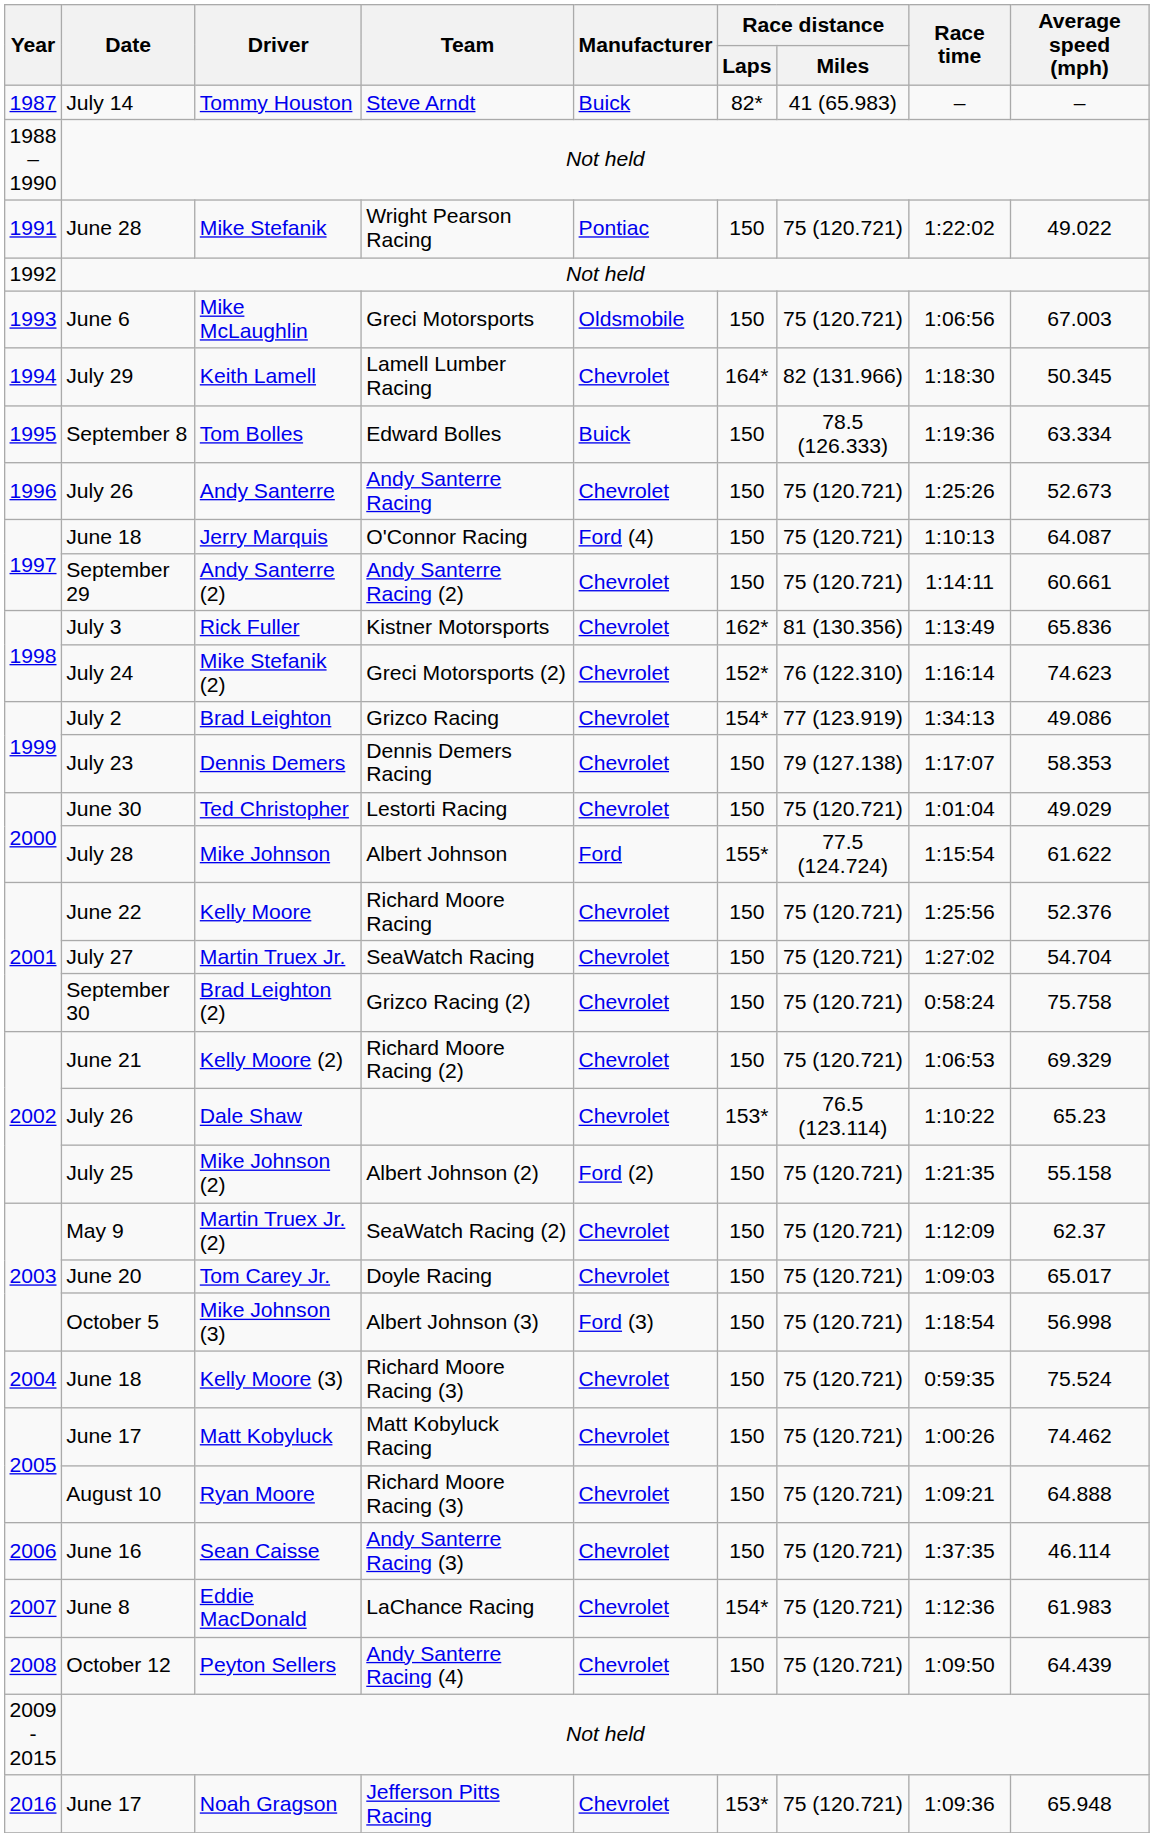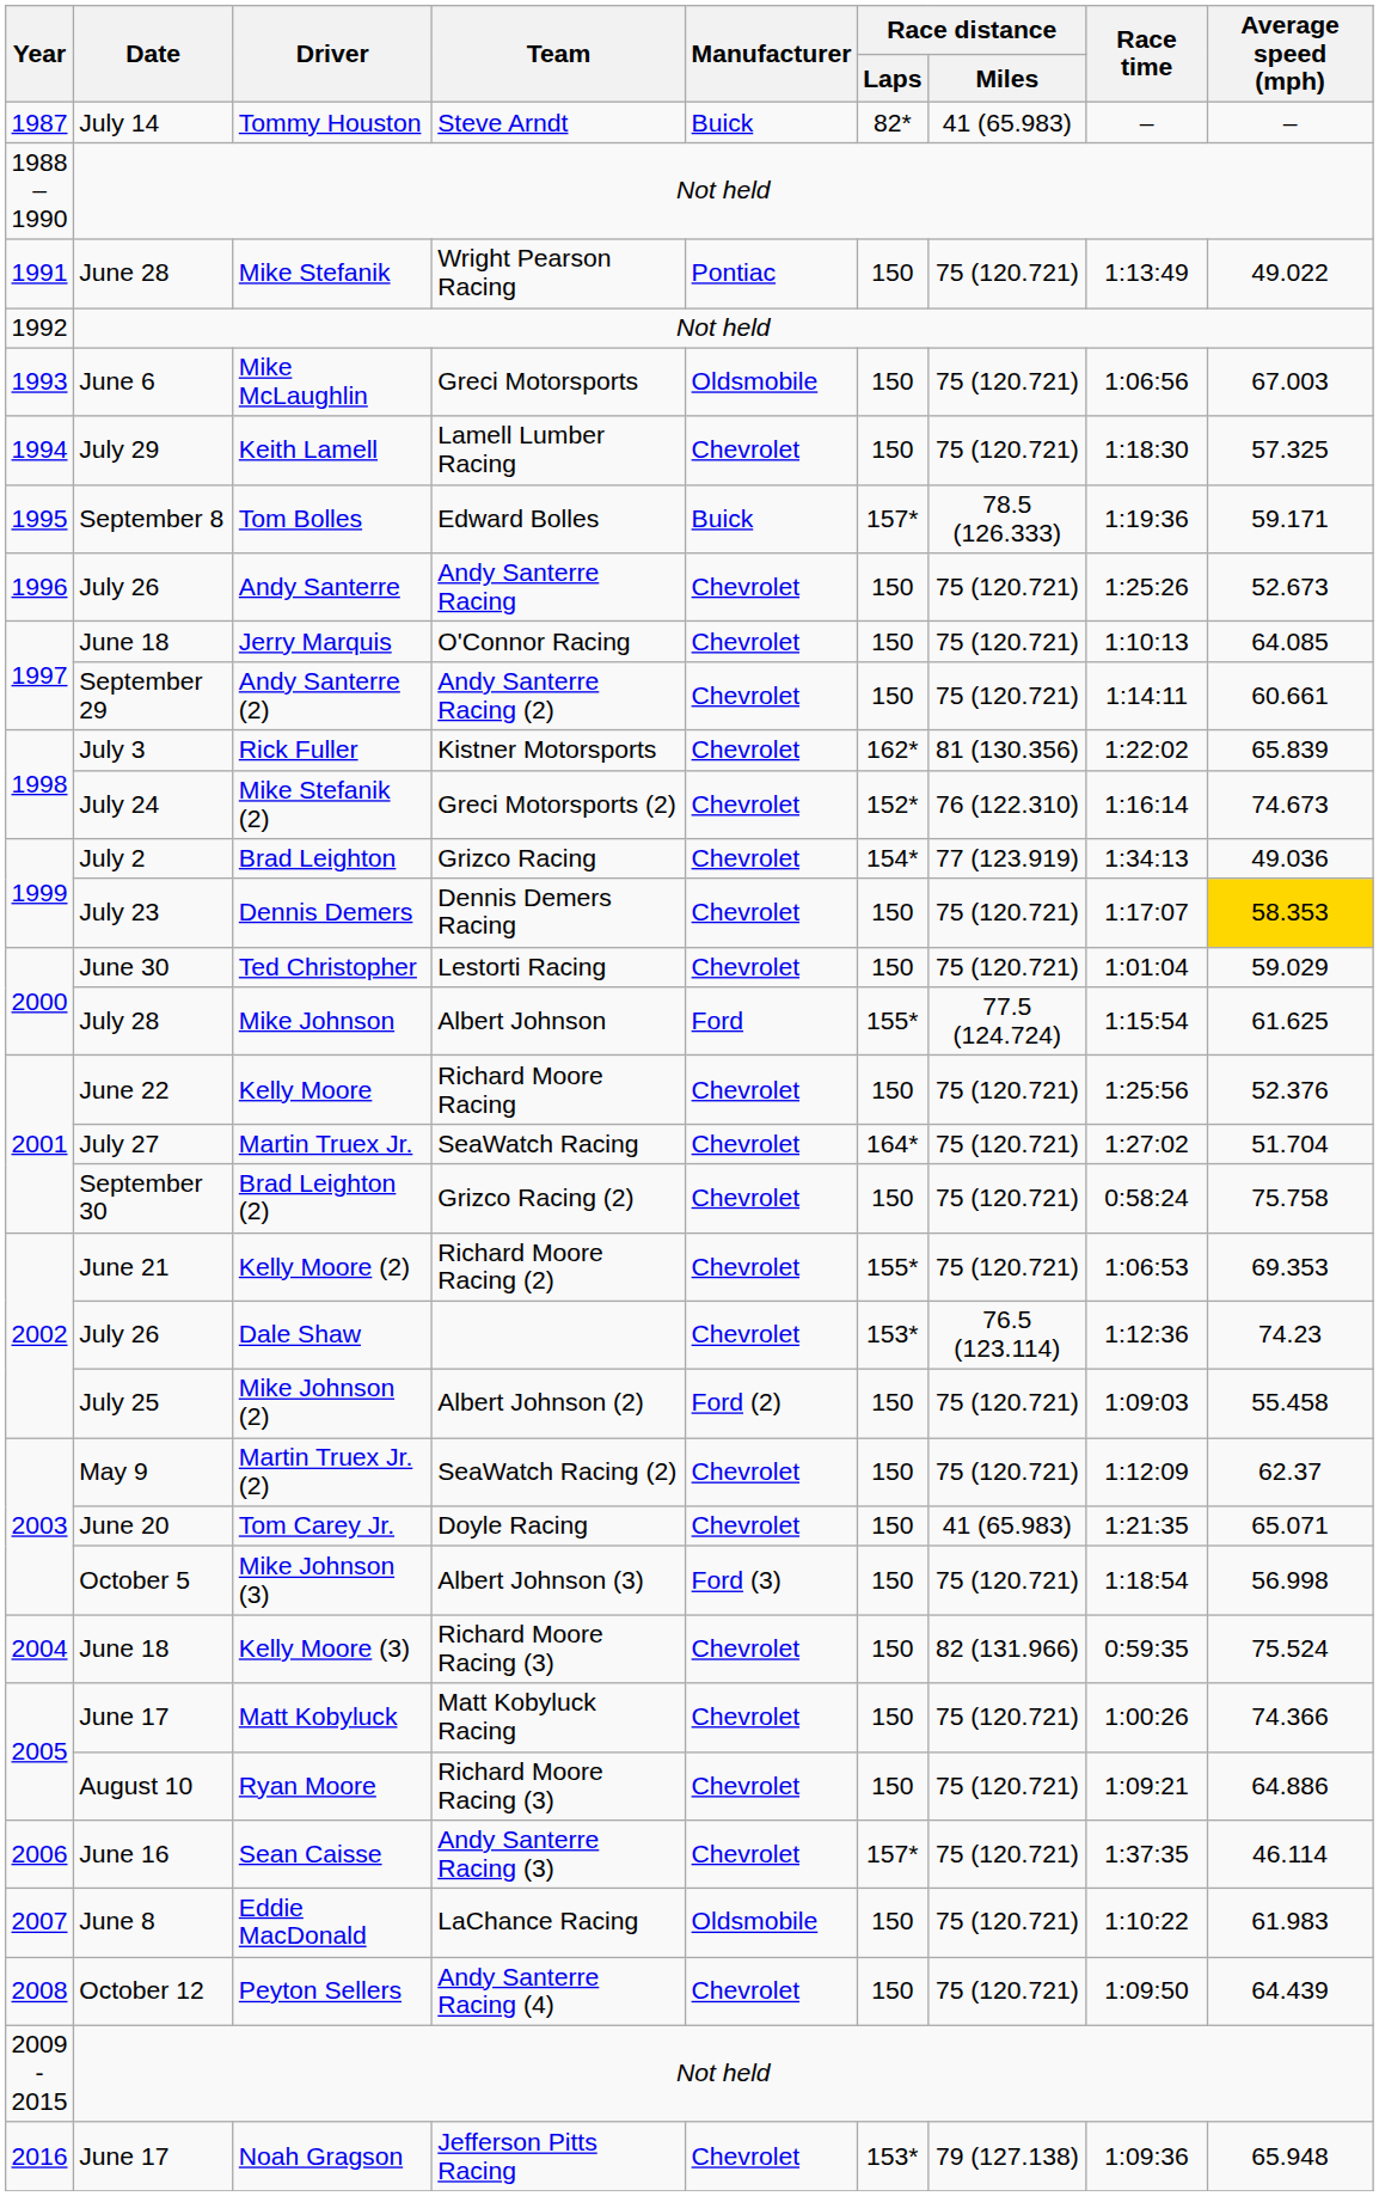Mike Stefanik | Race time: 1:22:02 -> 1:13:49
Keith Lamell | Race distance / Laps: 164* -> 150
Keith Lamell | Race distance / Miles: 82 (131.966) -> 75 (120.721)
Keith Lamell | Average speed (mph): 50.345 -> 57.325
Tom Bolles | Race distance / Laps: 150 -> 157*
Tom Bolles | Average speed (mph): 63.334 -> 59.171
Jerry Marquis | Manufacturer: Ford (4) -> Chevrolet
Jerry Marquis | Average speed (mph): 64.087 -> 64.085
Rick Fuller | Race time: 1:13:49 -> 1:22:02
Rick Fuller | Average speed (mph): 65.836 -> 65.839
Mike Stefanik (2) | Average speed (mph): 74.623 -> 74.673
Brad Leighton | Average speed (mph): 49.086 -> 49.036
Dennis Demers | Race distance / Miles: 79 (127.138) -> 75 (120.721)
Dennis Demers | Average speed (mph): no background -> gold background
Ted Christopher | Average speed (mph): 49.029 -> 59.029
Mike Johnson | Average speed (mph): 61.622 -> 61.625
Martin Truex Jr. | Race distance / Laps: 150 -> 164*
Martin Truex Jr. | Average speed (mph): 54.704 -> 51.704
Kelly Moore (2) | Race distance / Laps: 150 -> 155*
Kelly Moore (2) | Average speed (mph): 69.329 -> 69.353
Dale Shaw | Race time: 1:10:22 -> 1:12:36
Dale Shaw | Average speed (mph): 65.23 -> 74.23
Mike Johnson (2) | Race time: 1:21:35 -> 1:09:03
Mike Johnson (2) | Average speed (mph): 55.158 -> 55.458
Tom Carey Jr. | Race distance / Miles: 75 (120.721) -> 41 (65.983)
Tom Carey Jr. | Race time: 1:09:03 -> 1:21:35
Tom Carey Jr. | Average speed (mph): 65.017 -> 65.071
Kelly Moore (3) | Race distance / Miles: 75 (120.721) -> 82 (131.966)
Matt Kobyluck | Average speed (mph): 74.462 -> 74.366
Ryan Moore | Average speed (mph): 64.888 -> 64.886
Sean Caisse | Race distance / Laps: 150 -> 157*
Eddie MacDonald | Manufacturer: Chevrolet -> Oldsmobile
Eddie MacDonald | Race distance / Laps: 154* -> 150
Eddie MacDonald | Race time: 1:12:36 -> 1:10:22
Noah Gragson | Race distance / Miles: 75 (120.721) -> 79 (127.138)
